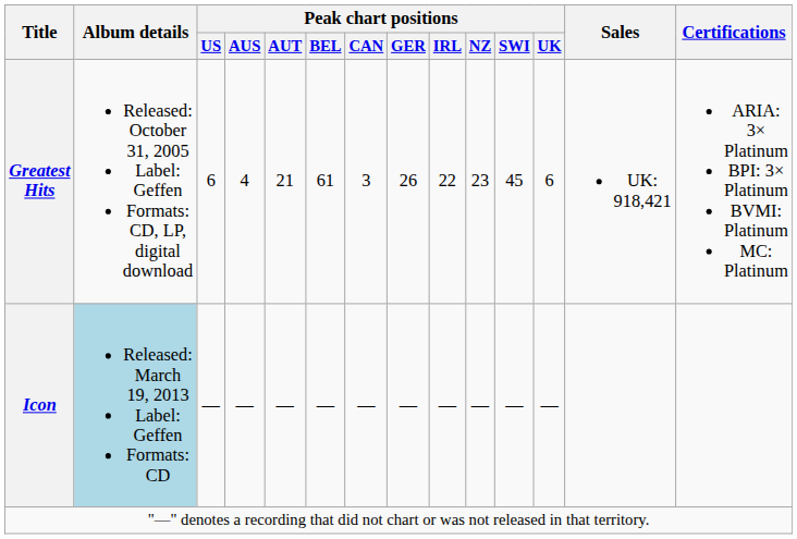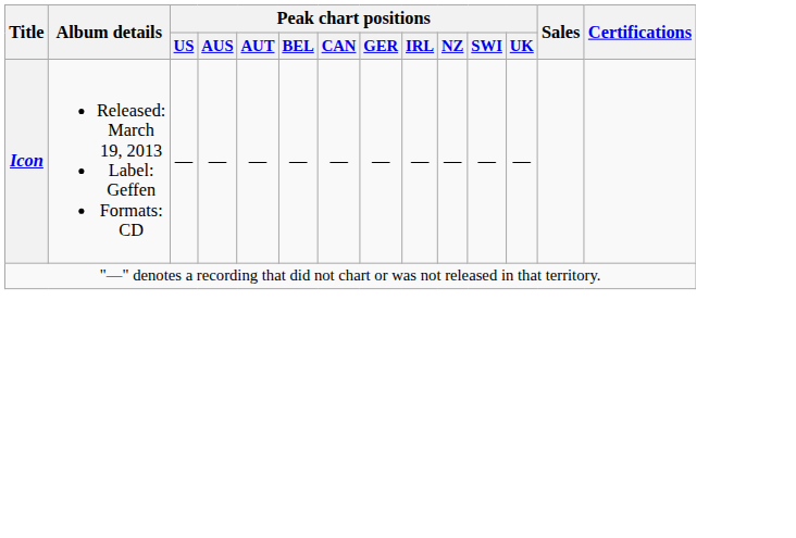- row: Greatest Hits | Released: October 31, 2005 Label: Geffen Formats: CD, LP, digital download | 6 | 4 | 21 | 61 | 3 | 26 | 22 | 23 | 45 | 6 | UK: 918,421 | ARIA: 3× Platinum BPI: 3× Platinum BVMI: Platinum MC: Platinum
Icon | Album details: lightblue background -> no background
